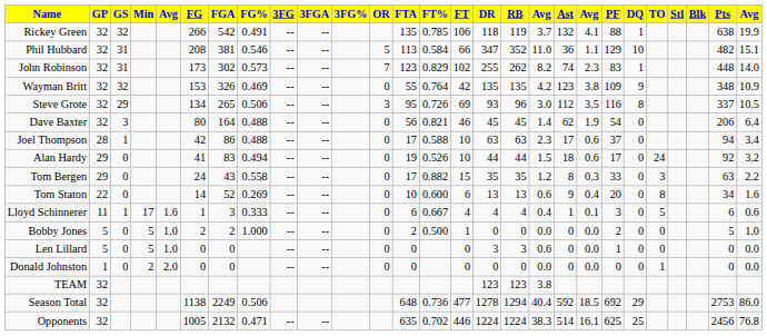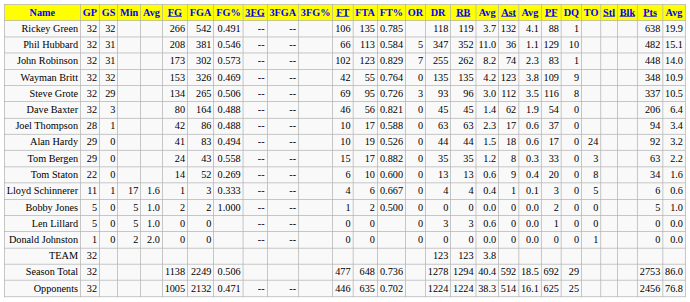columns swapped: FT <-> OR
